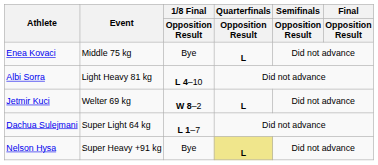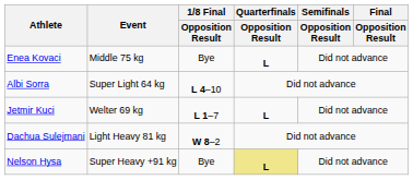Albi Sorra | Event: Light Heavy 81 kg -> Super Light 64 kg
Jetmir Kuci | 1/8 Final / Opposition Result: W 8–2 -> L 1–7
Dachua Sulejmani | Event: Super Light 64 kg -> Light Heavy 81 kg
Dachua Sulejmani | 1/8 Final / Opposition Result: L 1–7 -> W 8–2
